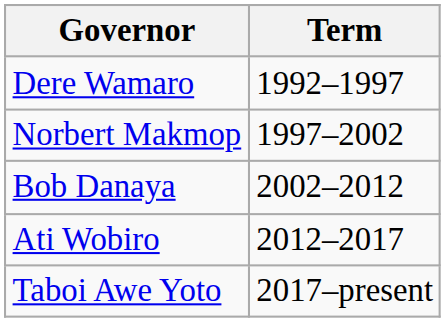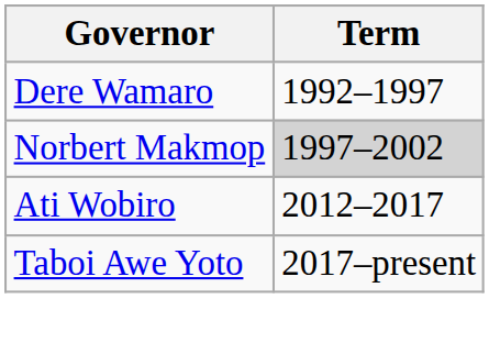Norbert Makmop | Term: no background -> lightgrey background
- row: Bob Danaya | 2002–2012
